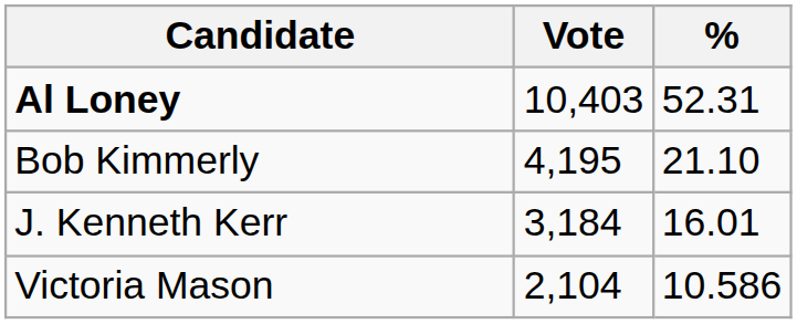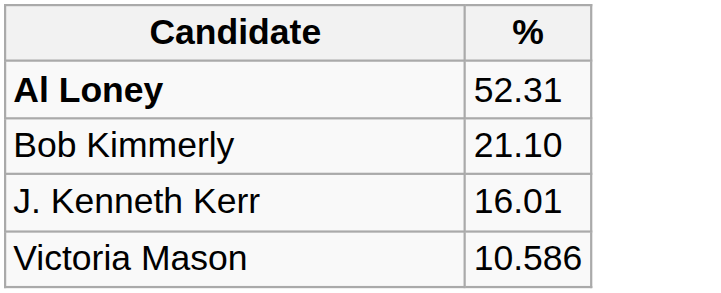- column: Vote | 10,403 | 4,195 | 3,184 | 2,104
